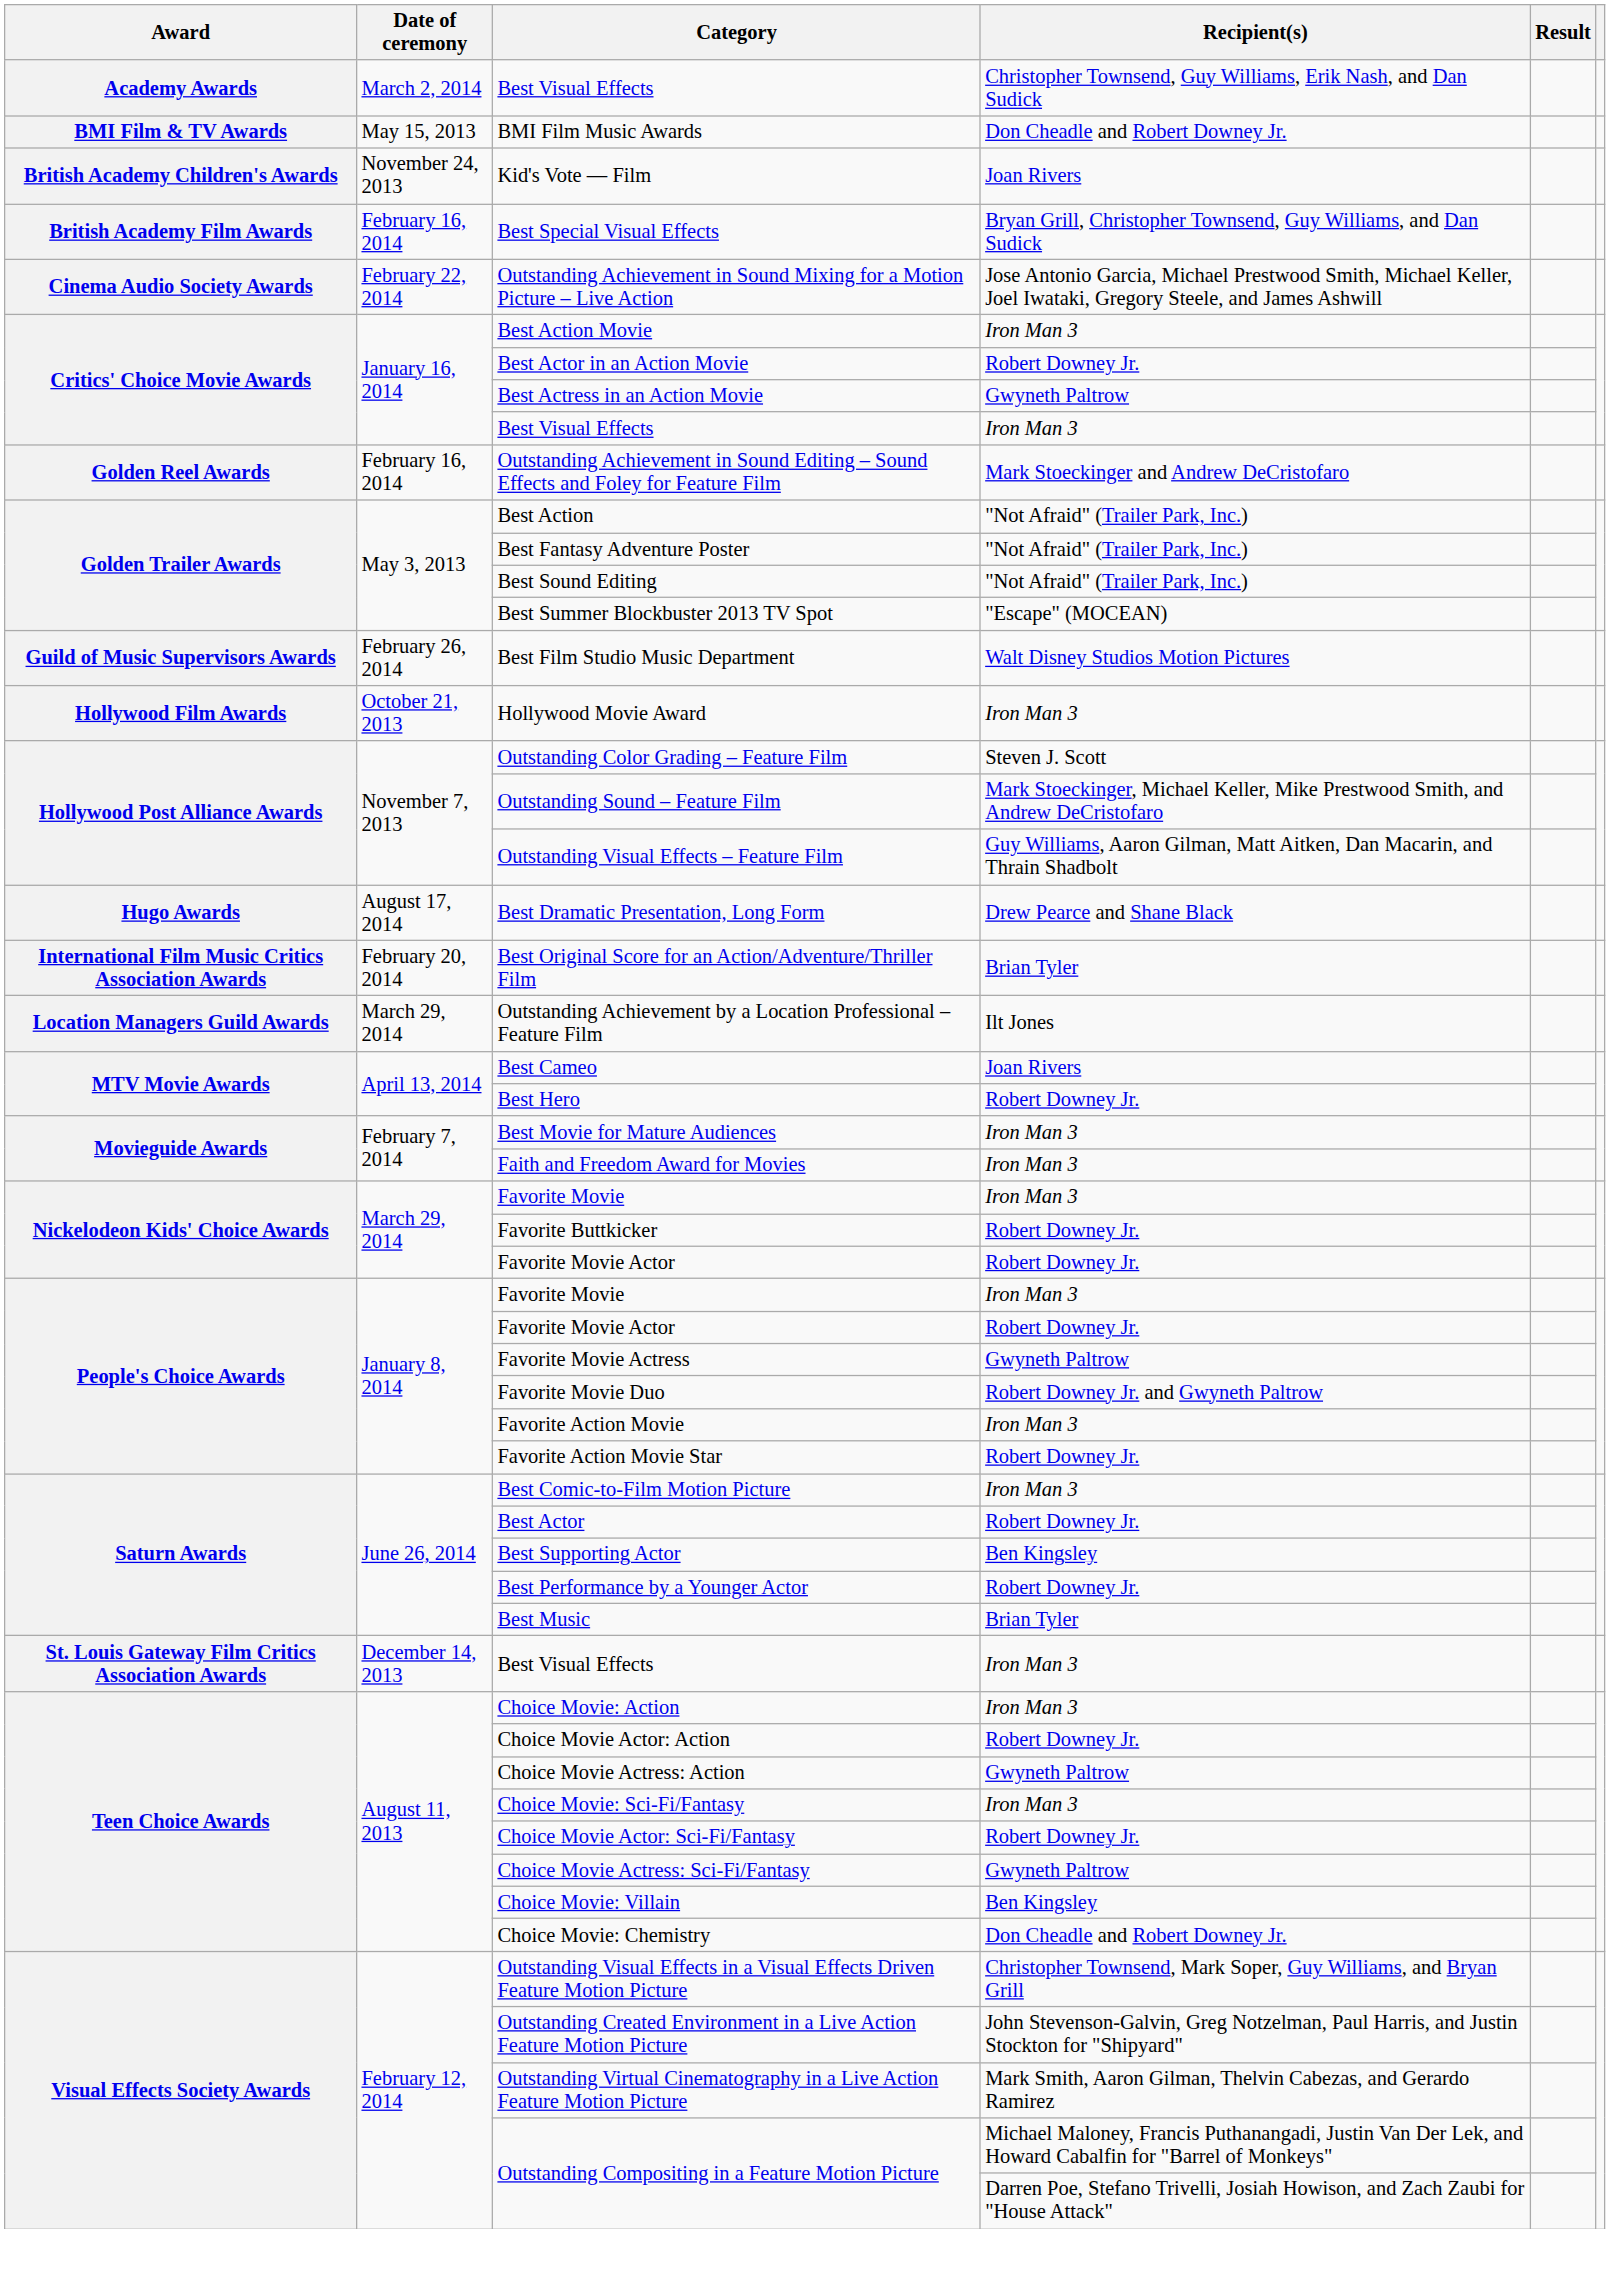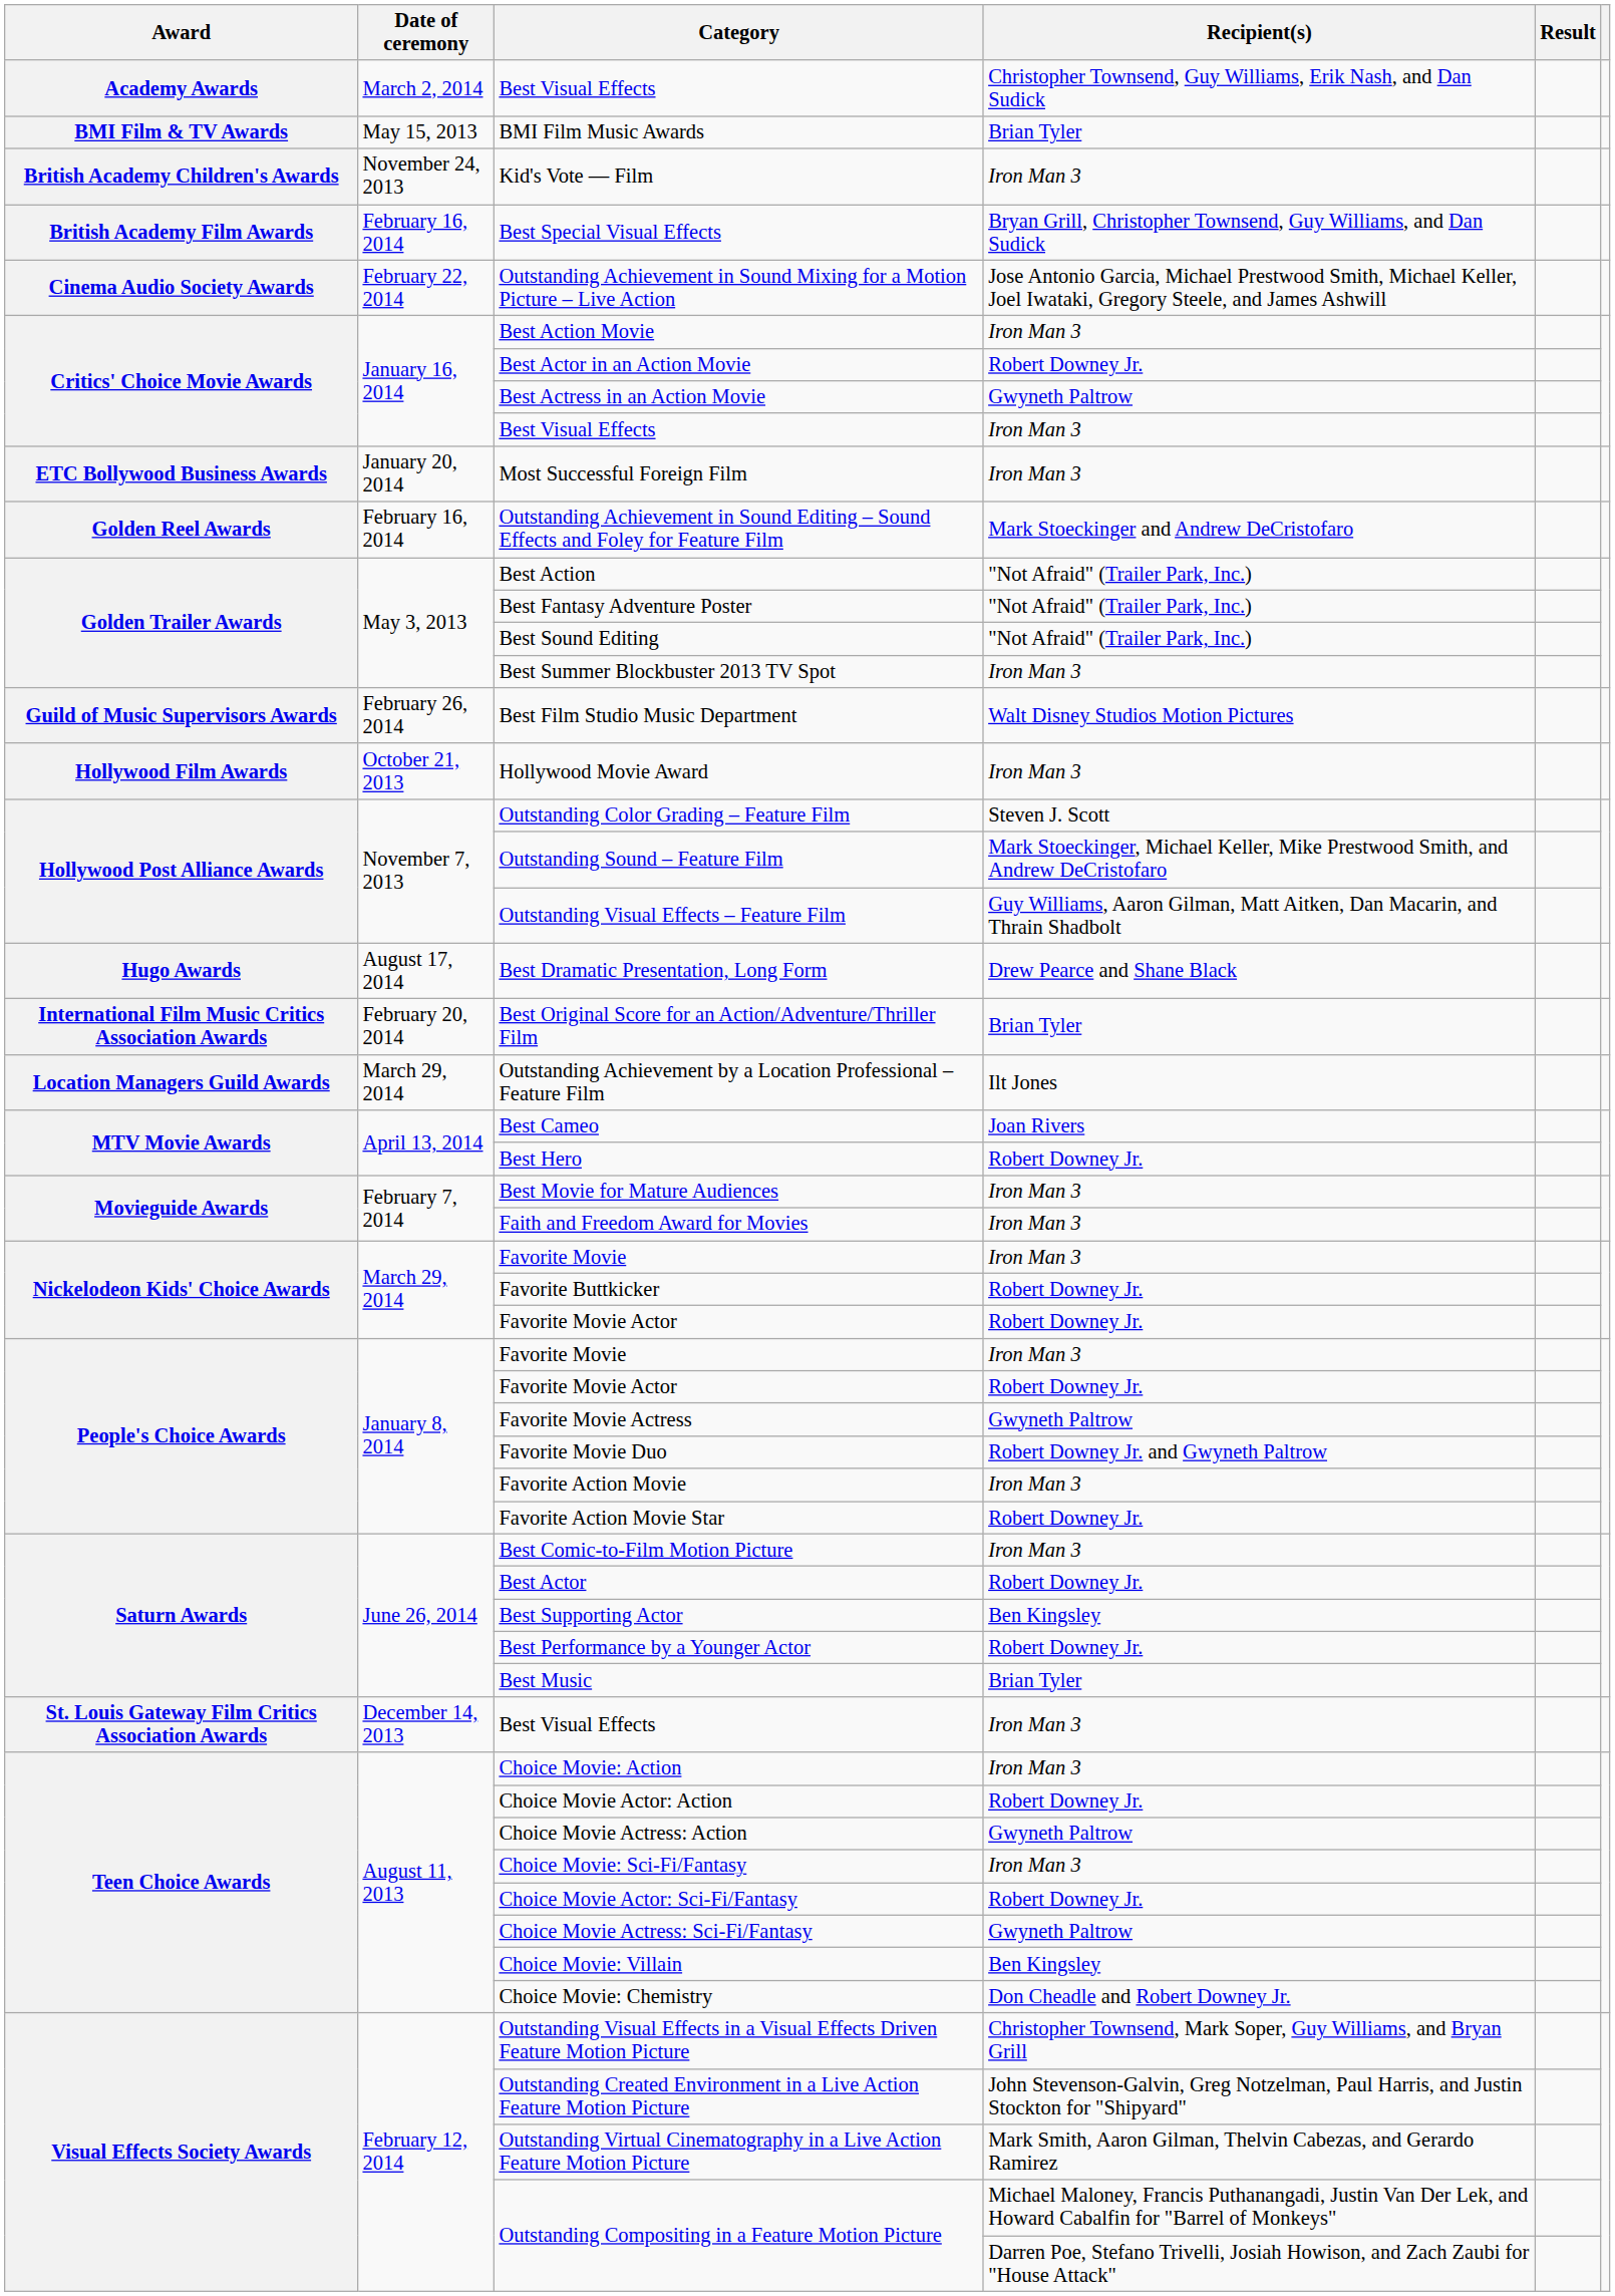BMI Film Music Awards | Recipient(s): Don Cheadle and Robert Downey Jr. -> Brian Tyler
Kid's Vote — Film | Recipient(s): Joan Rivers -> Iron Man 3
+ row: ETC Bollywood Business Awards | January 20, 2014 | Most Successful Foreign Film | Iron Man 3
Best Summer Blockbuster 2013 TV Spot | Recipient(s): "Escape" (MOCEAN) -> Iron Man 3
